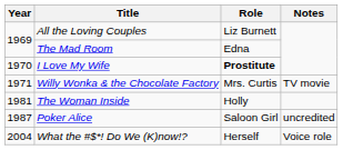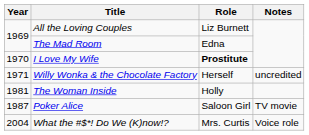Willy Wonka & the Chocolate Factory | Role: Mrs. Curtis -> Herself
Willy Wonka & the Chocolate Factory | Notes: TV movie -> uncredited
Poker Alice | Notes: uncredited -> TV movie
What the #$*! Do We (K)now!? | Role: Herself -> Mrs. Curtis
